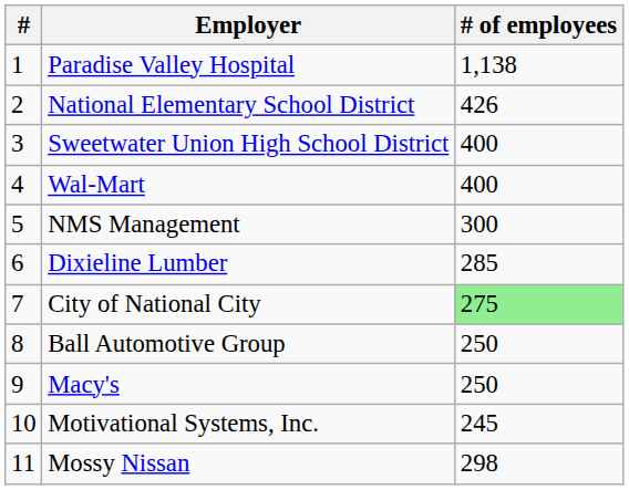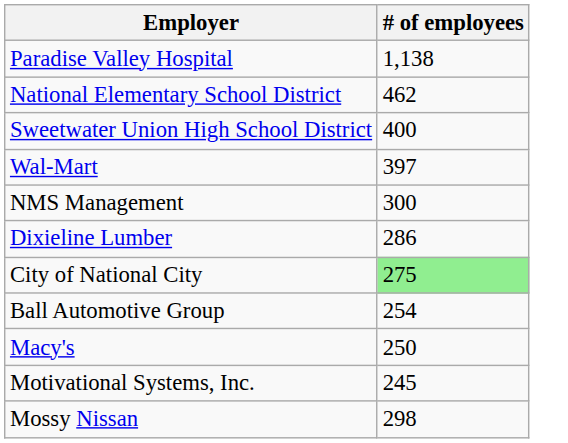- column: # | 1 | 2 | 3 | 4 | 5 | 6 | 7 | 8 | 9 | 10 | 11
National Elementary School District | # of employees: 426 -> 462
Wal-Mart | # of employees: 400 -> 397
Dixieline Lumber | # of employees: 285 -> 286
Ball Automotive Group | # of employees: 250 -> 254
